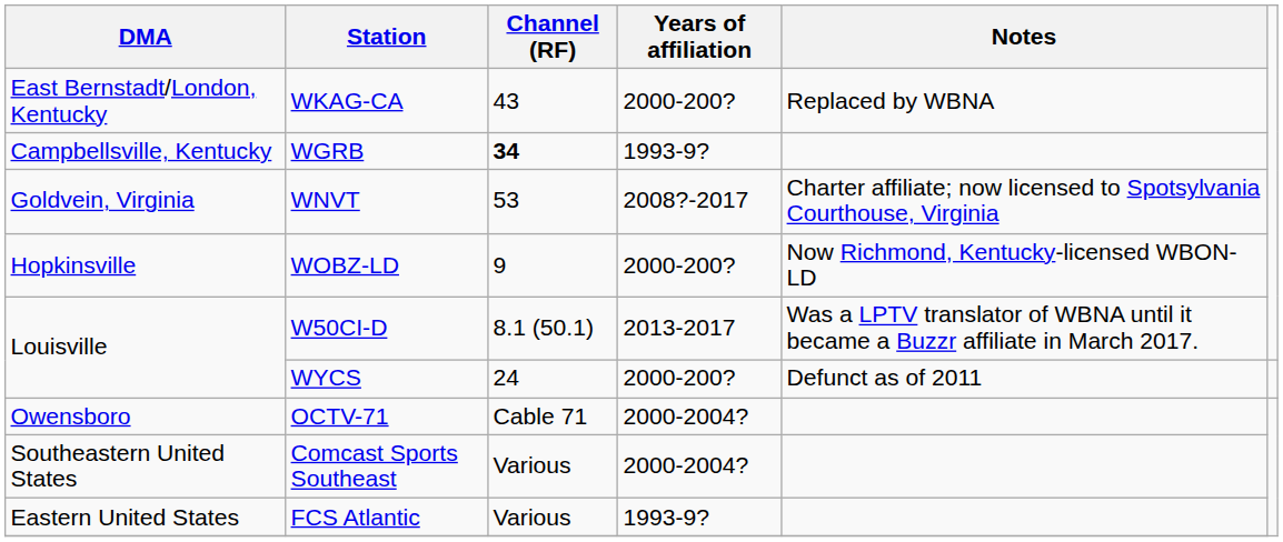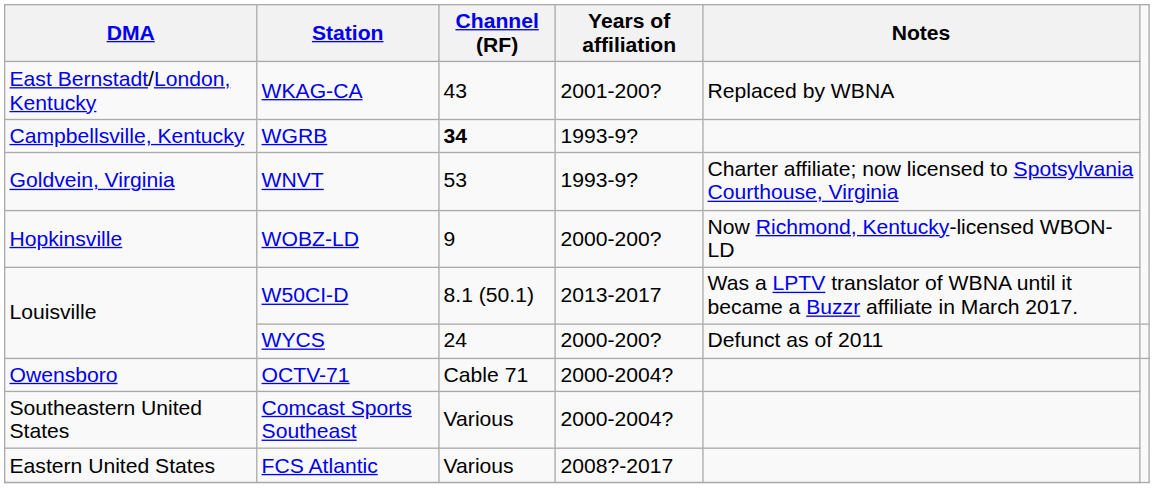WKAG-CA | Years of affiliation: 2000-200? -> 2001-200?
WNVT | Years of affiliation: 2008?-2017 -> 1993-9?
FCS Atlantic | Years of affiliation: 1993-9? -> 2008?-2017
